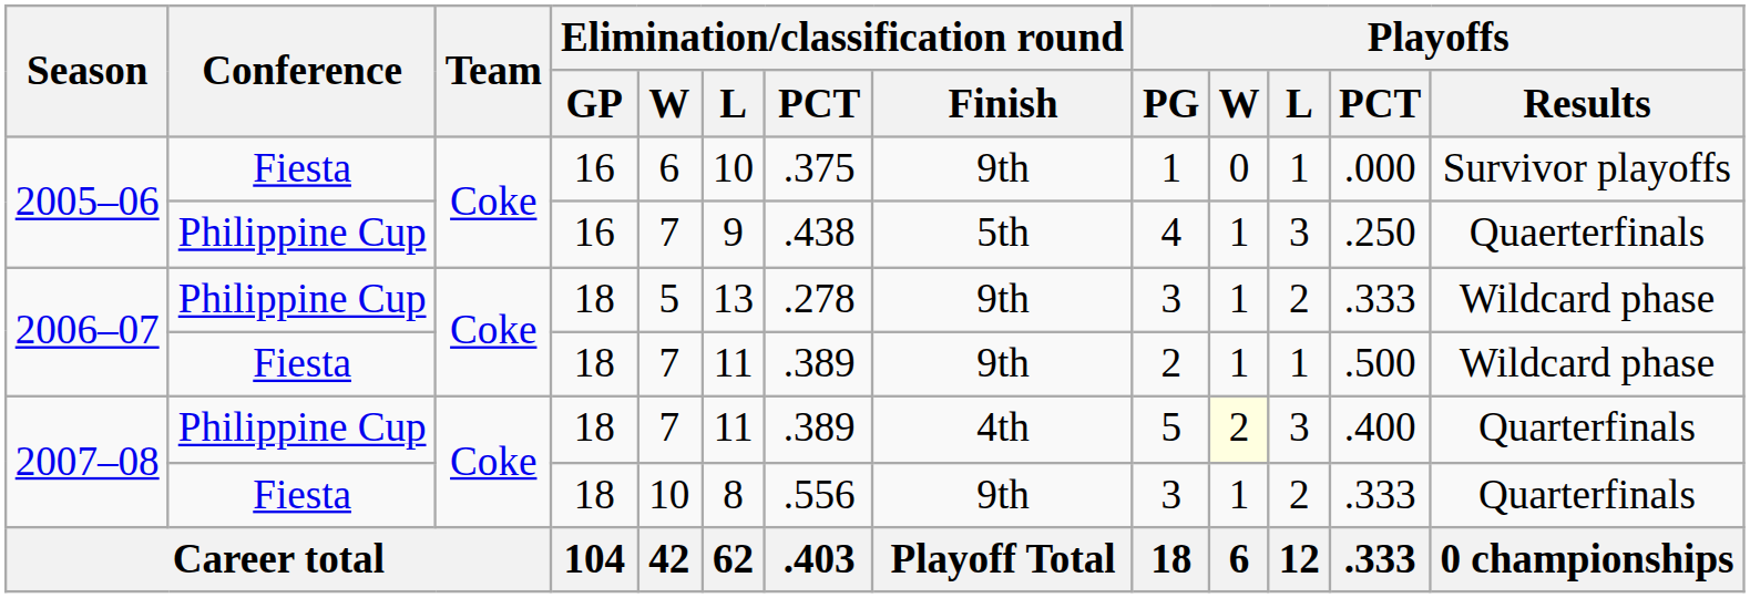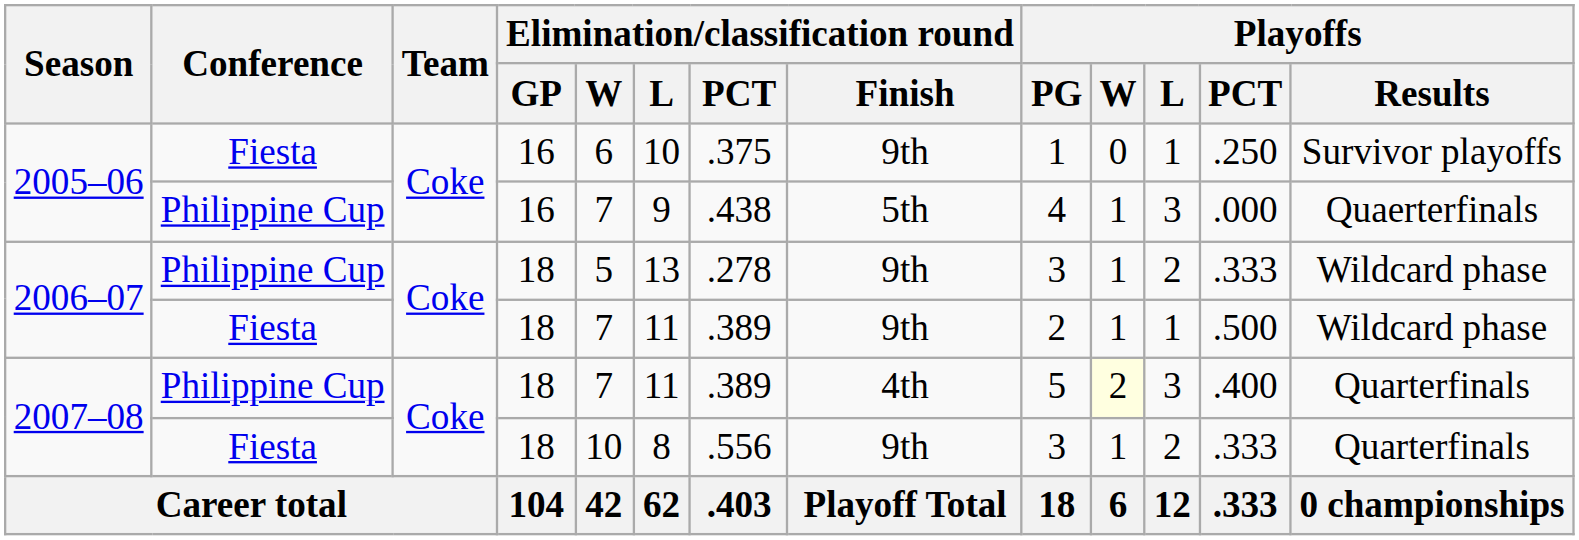2005–06 / Fiesta | Playoffs / PCT: .000 -> .250
2005–06 / Philippine Cup | Playoffs / PCT: .250 -> .000
